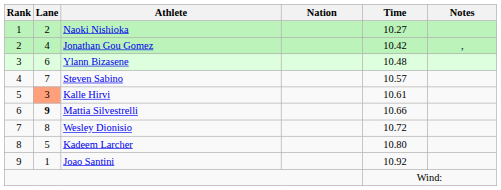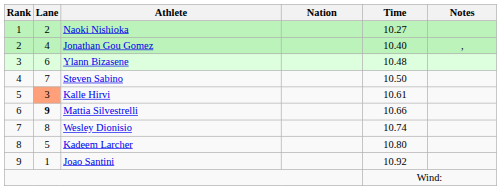Jonathan Gou Gomez | Time: 10.42 -> 10.40
Steven Sabino | Time: 10.57 -> 10.50
Wesley Dionisio | Time: 10.72 -> 10.74
